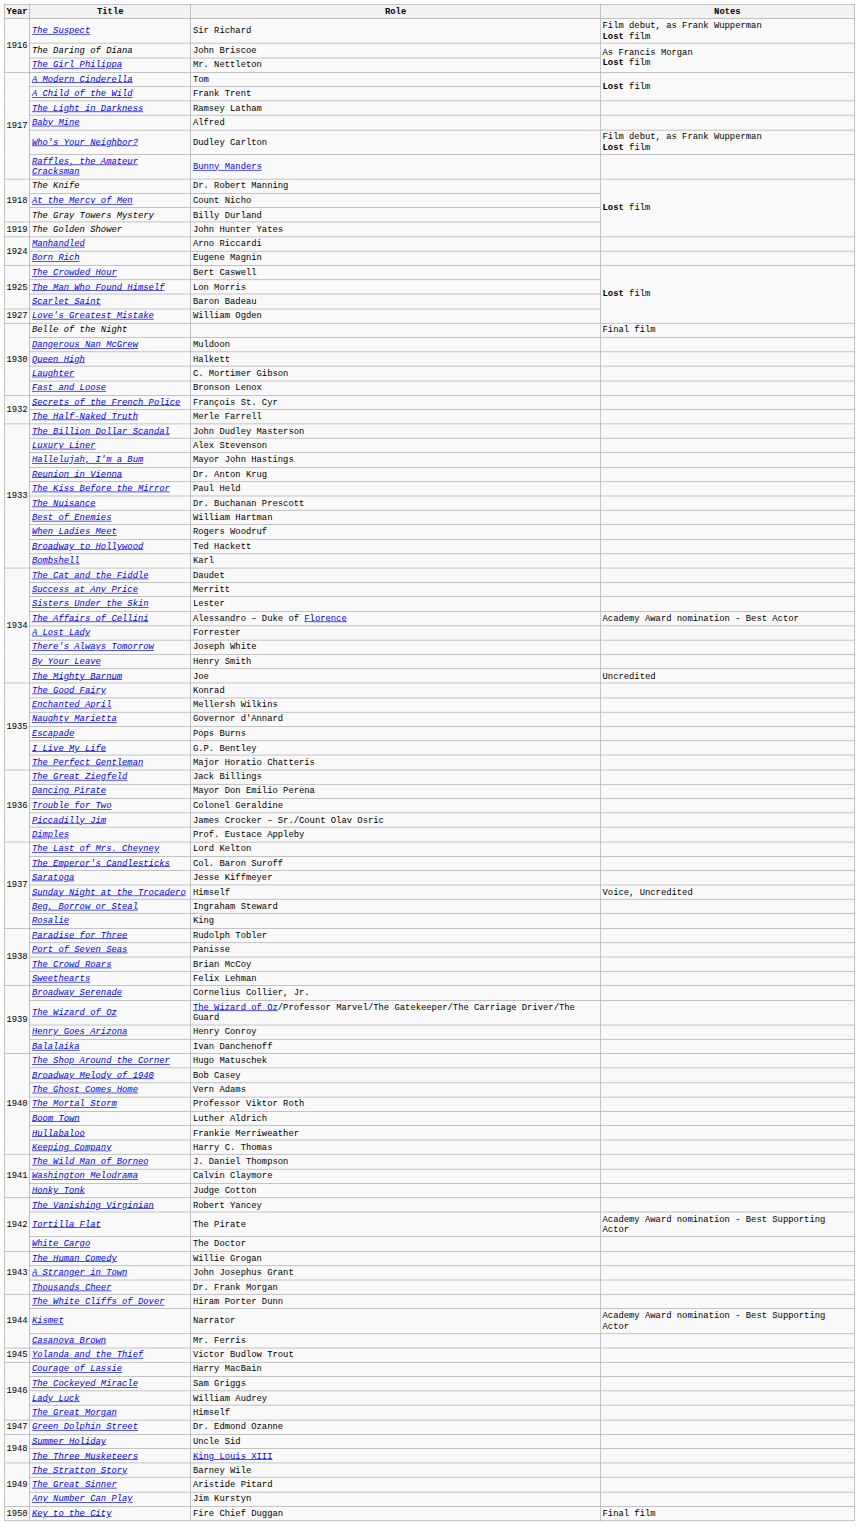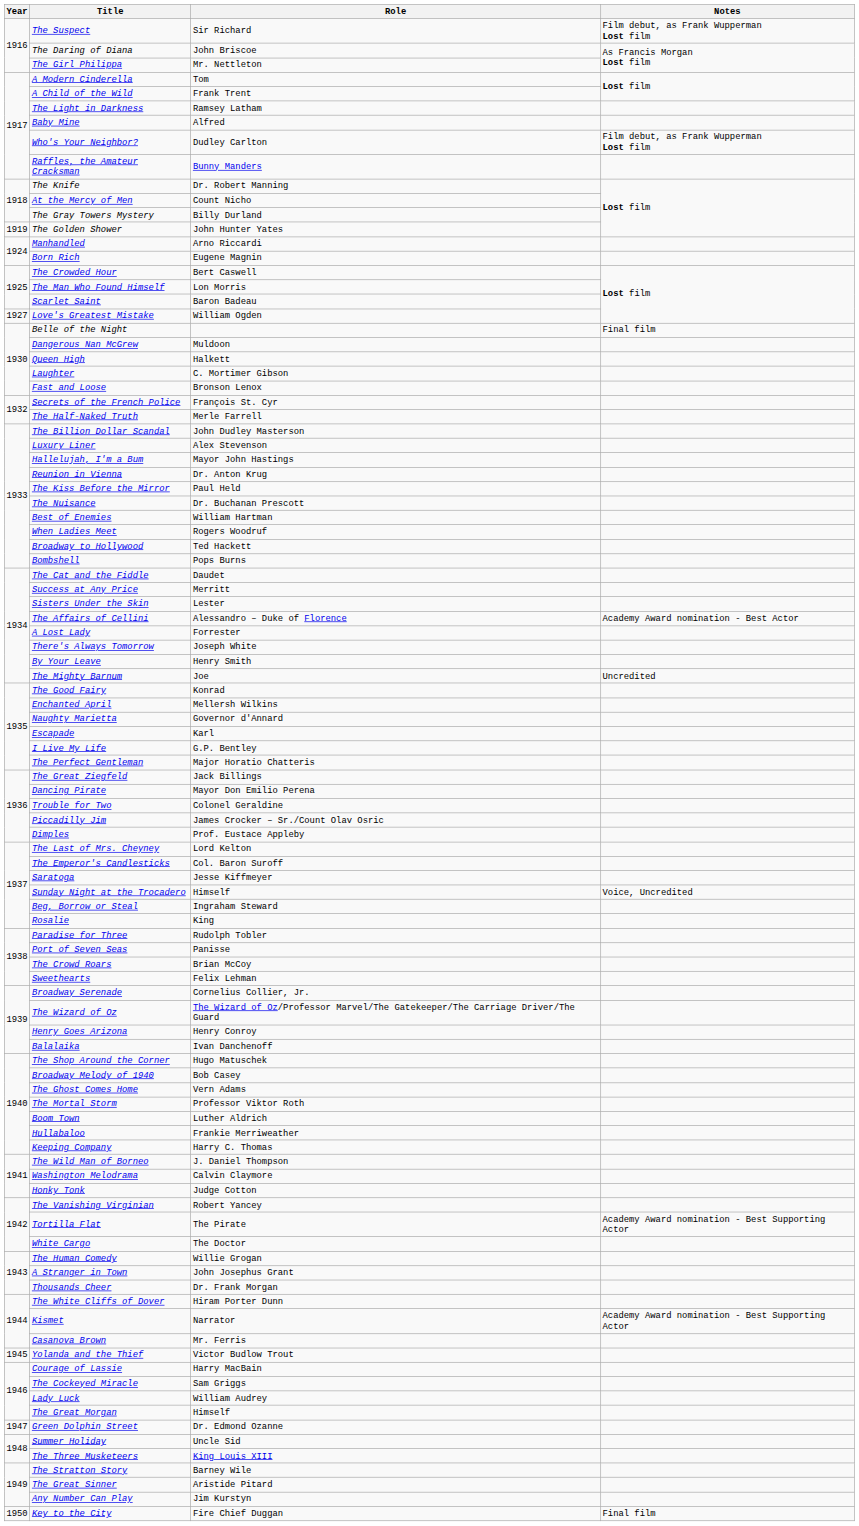Bombshell | Role: Karl -> Pops Burns
Escapade | Role: Pops Burns -> Karl
